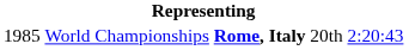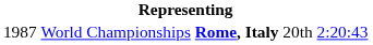World Championships | column 1: 1985 -> 1987
